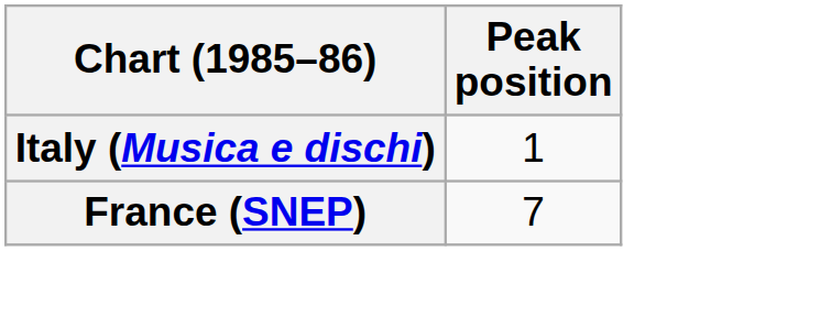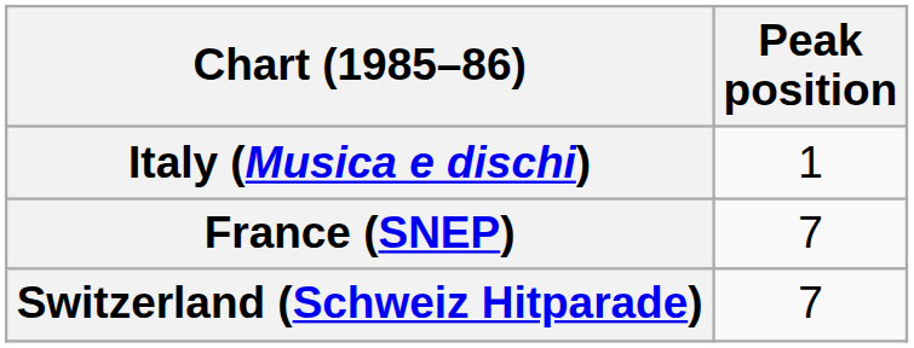+ row: Switzerland (Schweiz Hitparade) | 7
